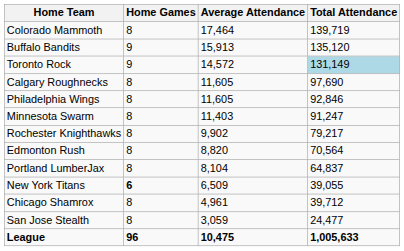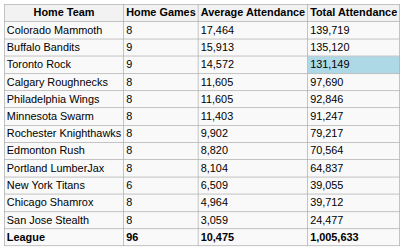New York Titans | Home Games: bold -> normal
Chicago Shamrox | Average Attendance: 4,961 -> 4,964
